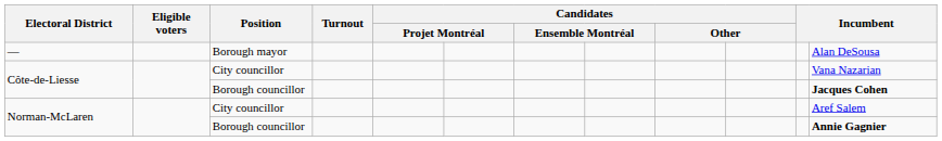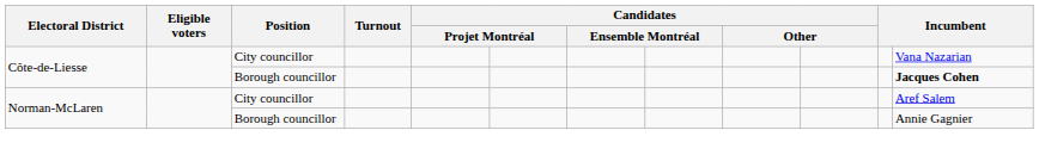- row: — | Borough mayor | Alan DeSousa
Norman-McLaren / Borough councillor | column 12: bold -> normal
